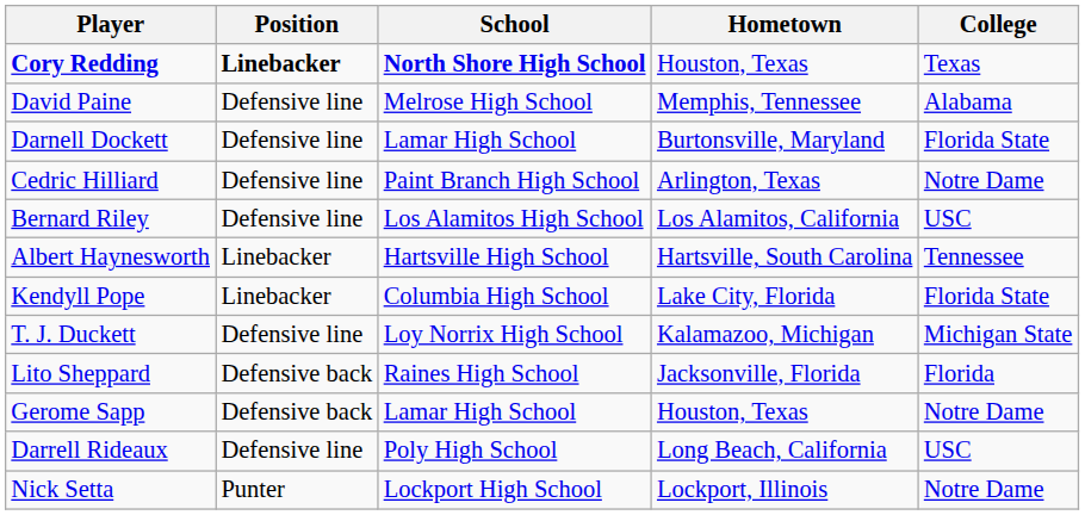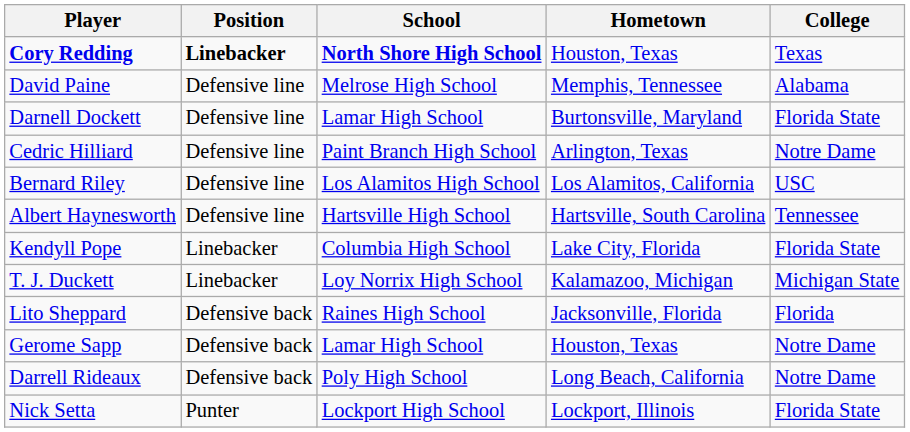Albert Haynesworth | Position: Linebacker -> Defensive line
T. J. Duckett | Position: Defensive line -> Linebacker
Darrell Rideaux | Position: Defensive line -> Defensive back
Darrell Rideaux | College: USC -> Notre Dame
Nick Setta | College: Notre Dame -> Florida State
